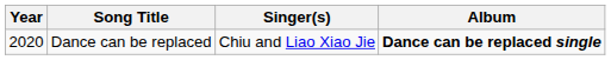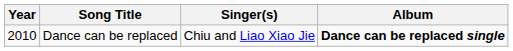Dance can be replaced | Year: 2020 -> 2010
